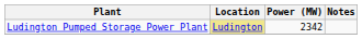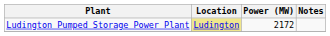Ludington Pumped Storage Power Plant | Power (MW): 2342 -> 2172
